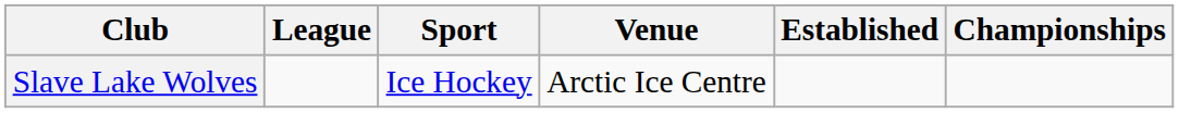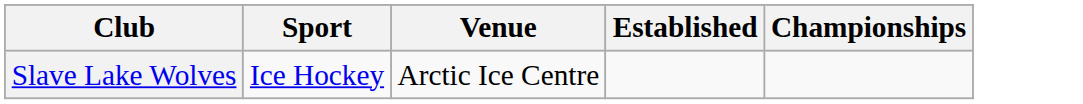- column: League
